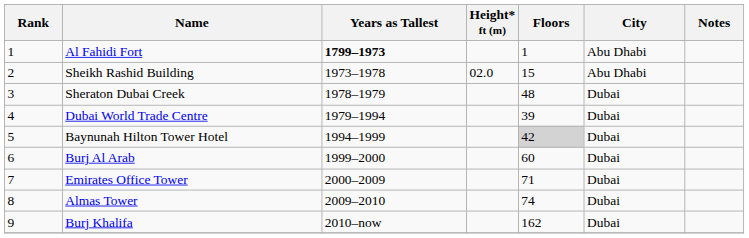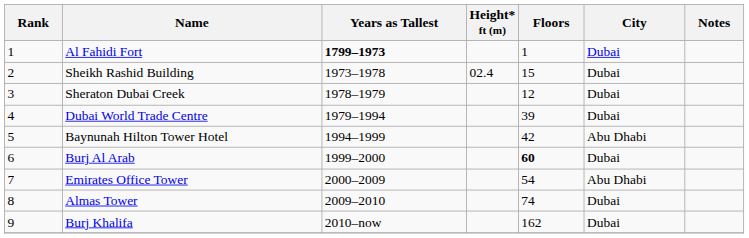Al Fahidi Fort | City: Abu Dhabi -> Dubai
Sheikh Rashid Building | Height* ft (m): 02.0 -> 02.4
Sheikh Rashid Building | City: Abu Dhabi -> Dubai
Sheraton Dubai Creek | Floors: 48 -> 12
Baynunah Hilton Tower Hotel | Floors: lightgrey background -> no background
Baynunah Hilton Tower Hotel | City: Dubai -> Abu Dhabi
Burj Al Arab | Floors: normal -> bold
Emirates Office Tower | Floors: 71 -> 54
Emirates Office Tower | City: Dubai -> Abu Dhabi
